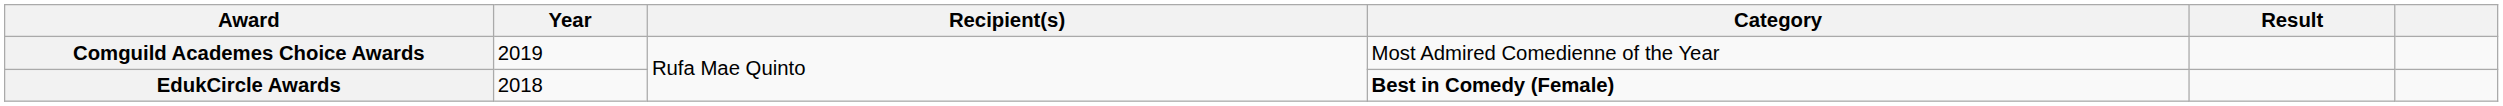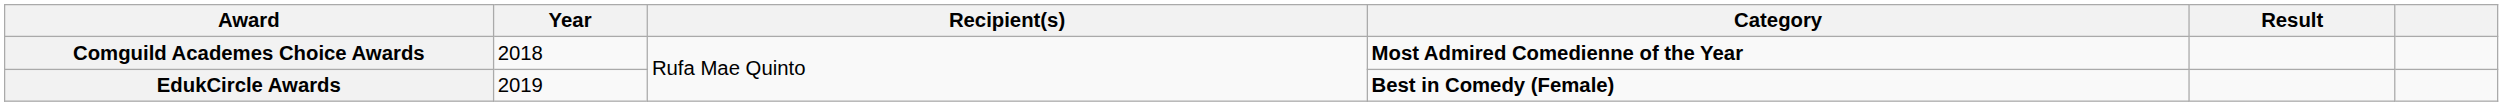Comguild Academes Choice Awards | Year: 2019 -> 2018
Comguild Academes Choice Awards | Category: normal -> bold
EdukCircle Awards | Year: 2018 -> 2019
